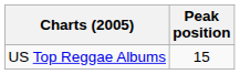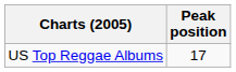US Top Reggae Albums | Peak position: 15 -> 17
